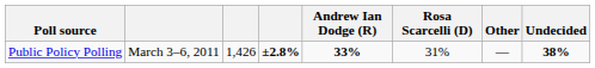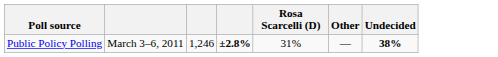- column: Andrew Ian Dodge (R) | 33%
Public Policy Polling | column 3: 1,426 -> 1,246
